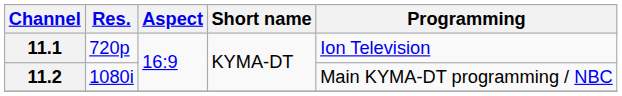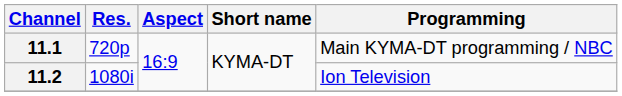11.1 | Programming: Ion Television -> Main KYMA-DT programming / NBC
11.2 | Programming: Main KYMA-DT programming / NBC -> Ion Television
